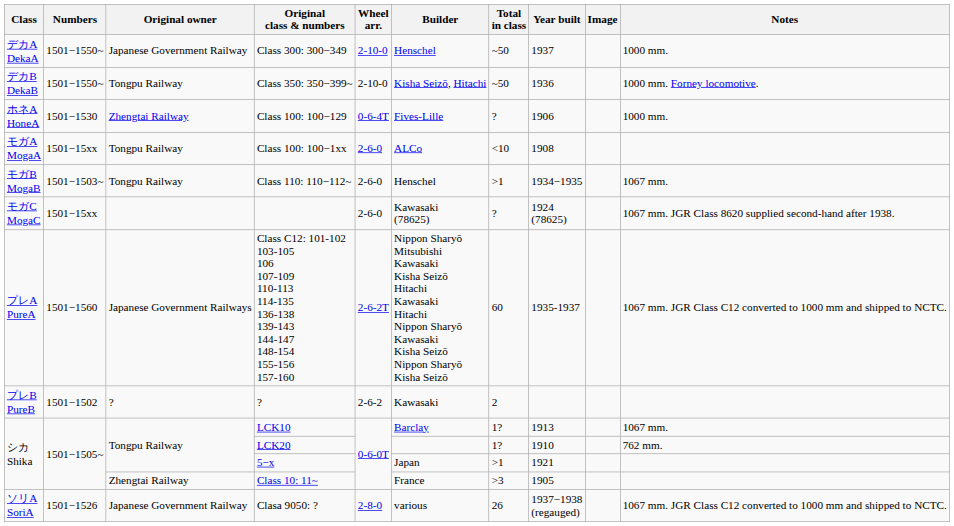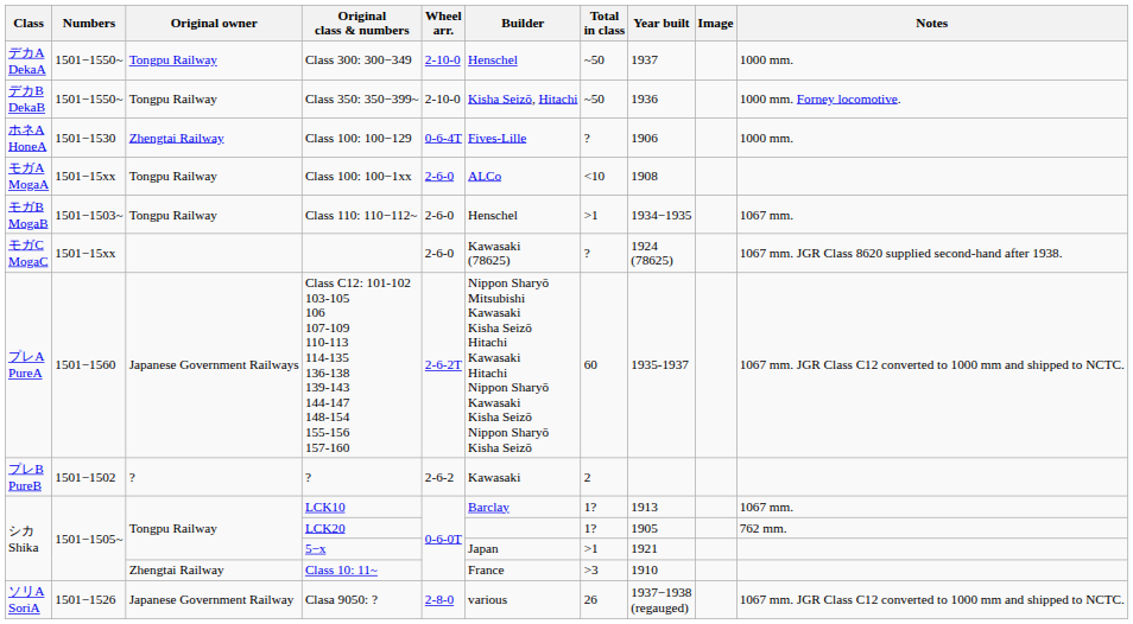Class 300: 300−349 | Original owner: Japanese Government Railway -> Tongpu Railway
LCK20 | Year built: 1910 -> 1905
Class 10: 11~ | Year built: 1905 -> 1910
